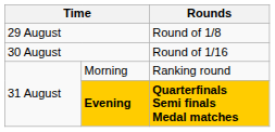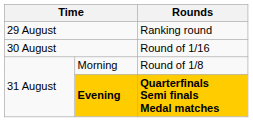29 August | Rounds: Round of 1/8 -> Ranking round
Morning | Rounds: Ranking round -> Round of 1/8
